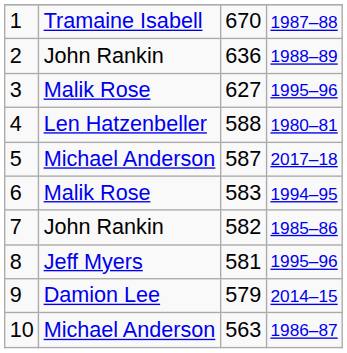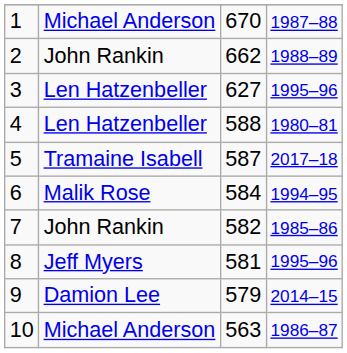1 | column 2: Tramaine Isabell -> Michael Anderson
2 | column 3: 636 -> 662
3 | column 2: Malik Rose -> Len Hatzenbeller
5 | column 2: Michael Anderson -> Tramaine Isabell
6 | column 3: 583 -> 584
